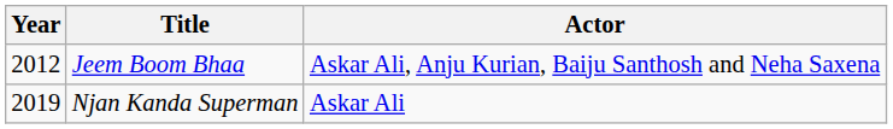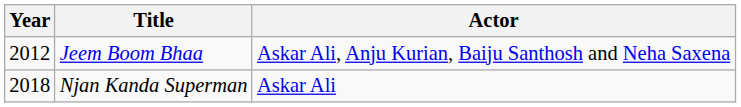Njan Kanda Superman | Year: 2019 -> 2018
